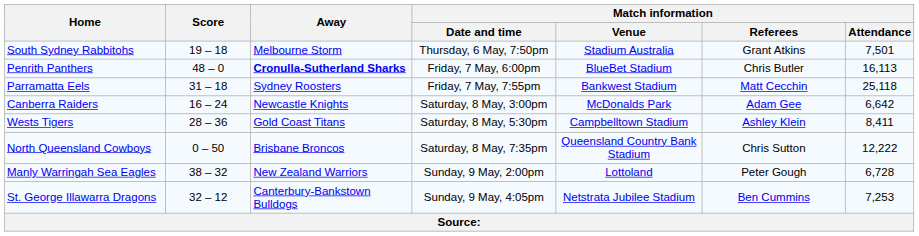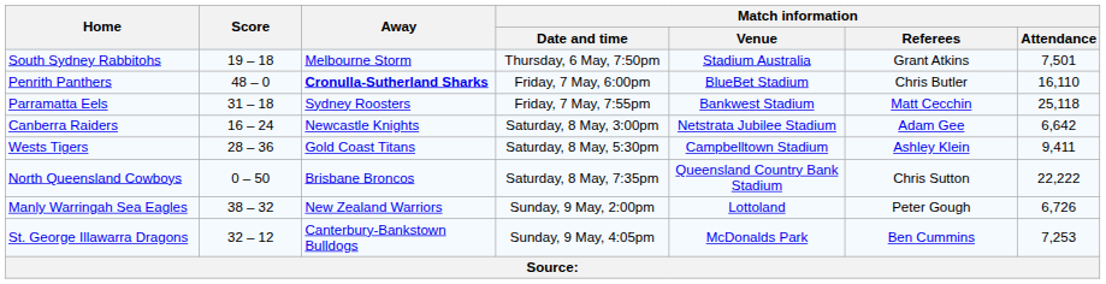Penrith Panthers | Match information / Attendance: 16,113 -> 16,110
Canberra Raiders | Match information / Venue: McDonalds Park -> Netstrata Jubilee Stadium
Wests Tigers | Match information / Attendance: 8,411 -> 9,411
North Queensland Cowboys | Match information / Attendance: 12,222 -> 22,222
Manly Warringah Sea Eagles | Match information / Attendance: 6,728 -> 6,726
St. George Illawarra Dragons | Match information / Venue: Netstrata Jubilee Stadium -> McDonalds Park
